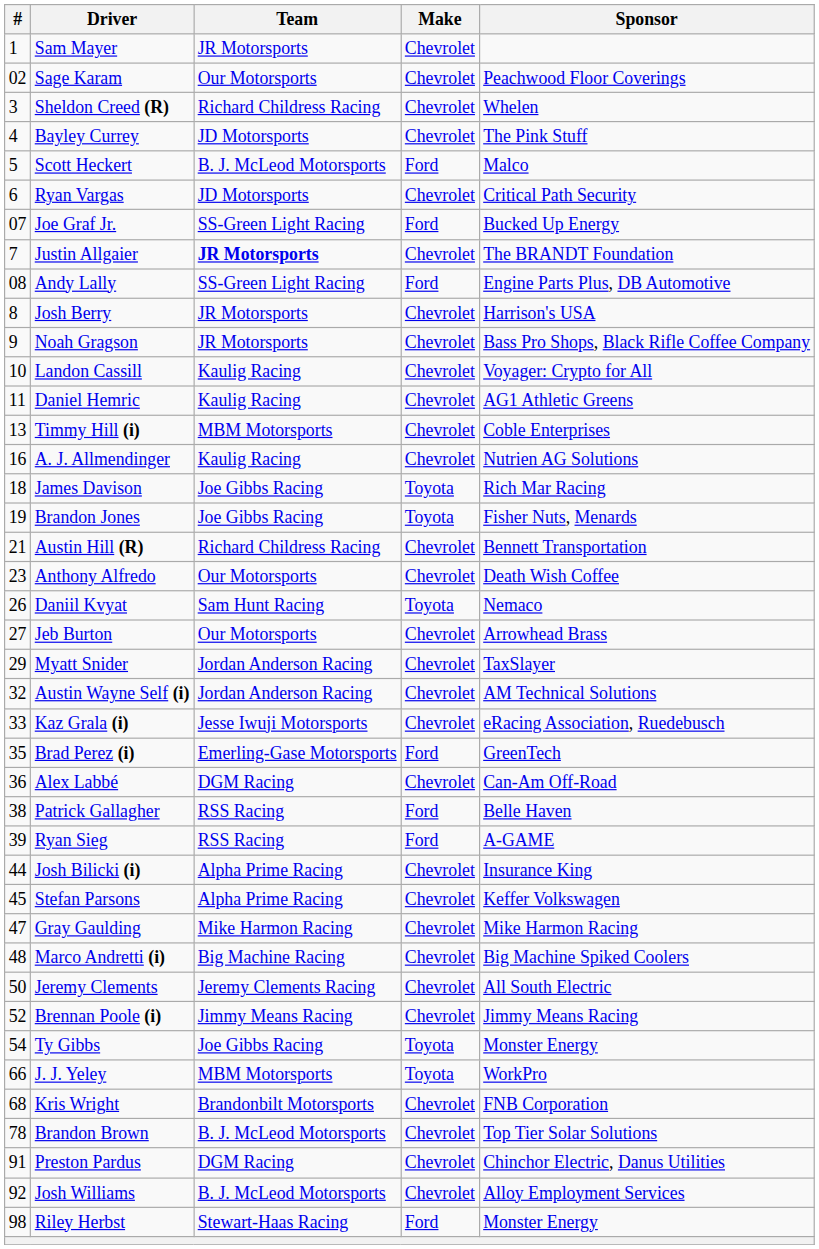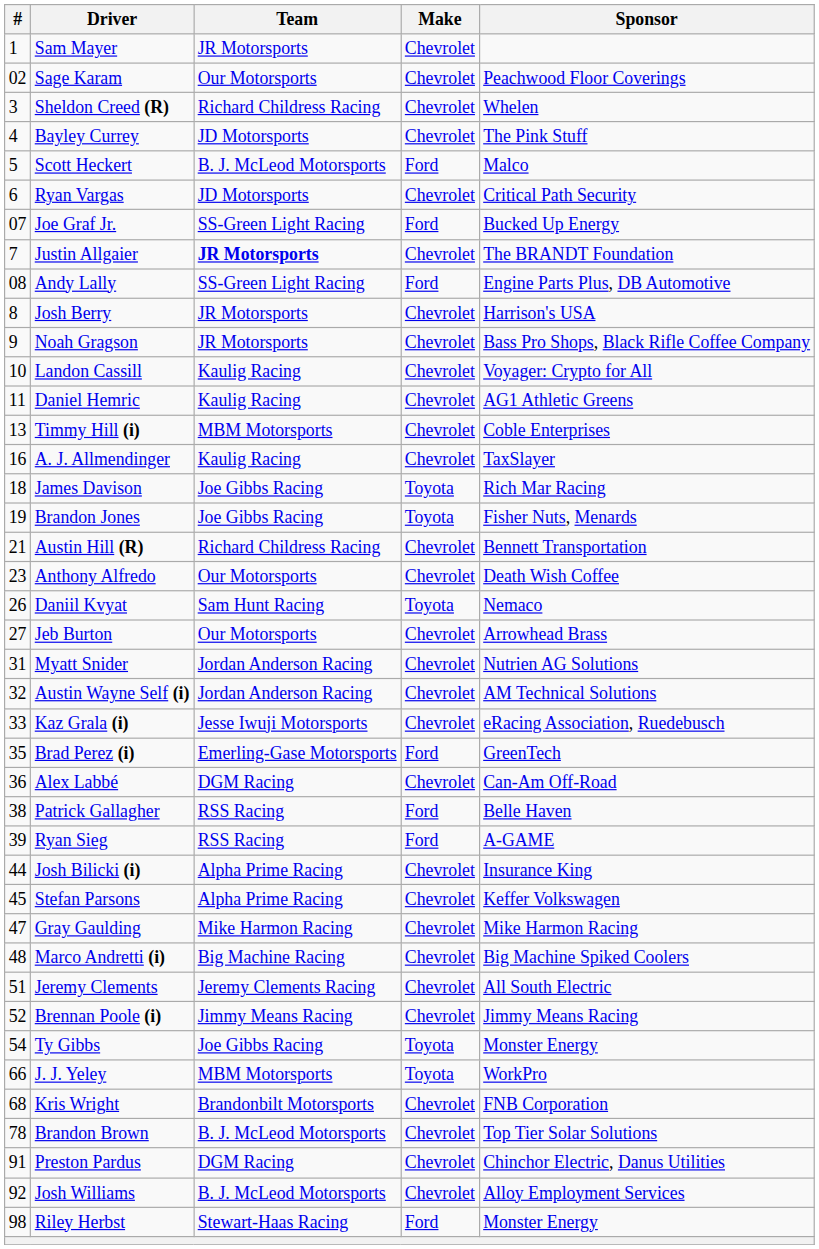A. J. Allmendinger | Sponsor: Nutrien AG Solutions -> TaxSlayer
Myatt Snider | #: 29 -> 31
Myatt Snider | Sponsor: TaxSlayer -> Nutrien AG Solutions
Jeremy Clements | #: 50 -> 51
